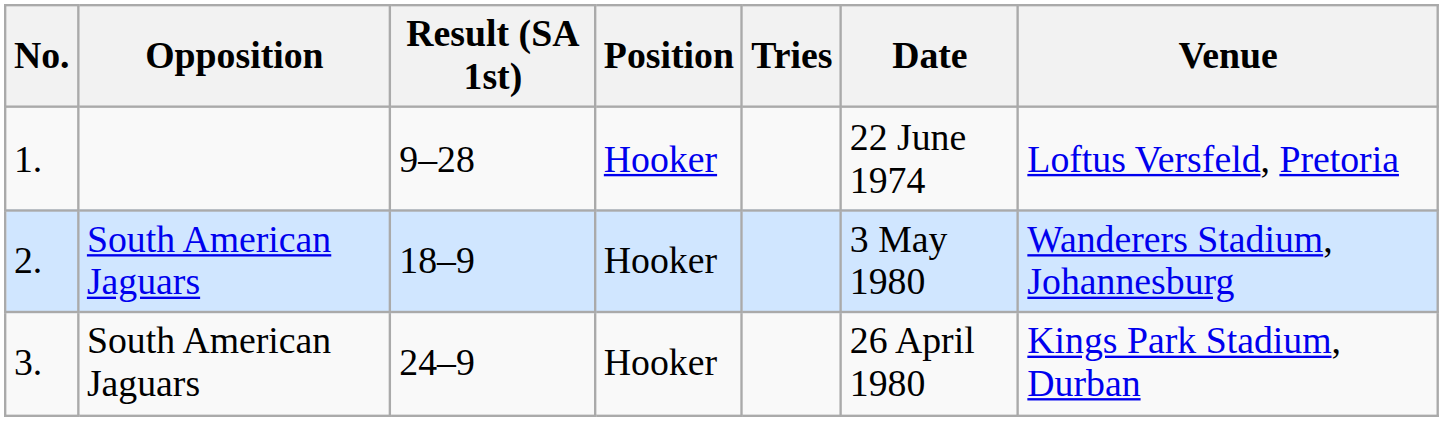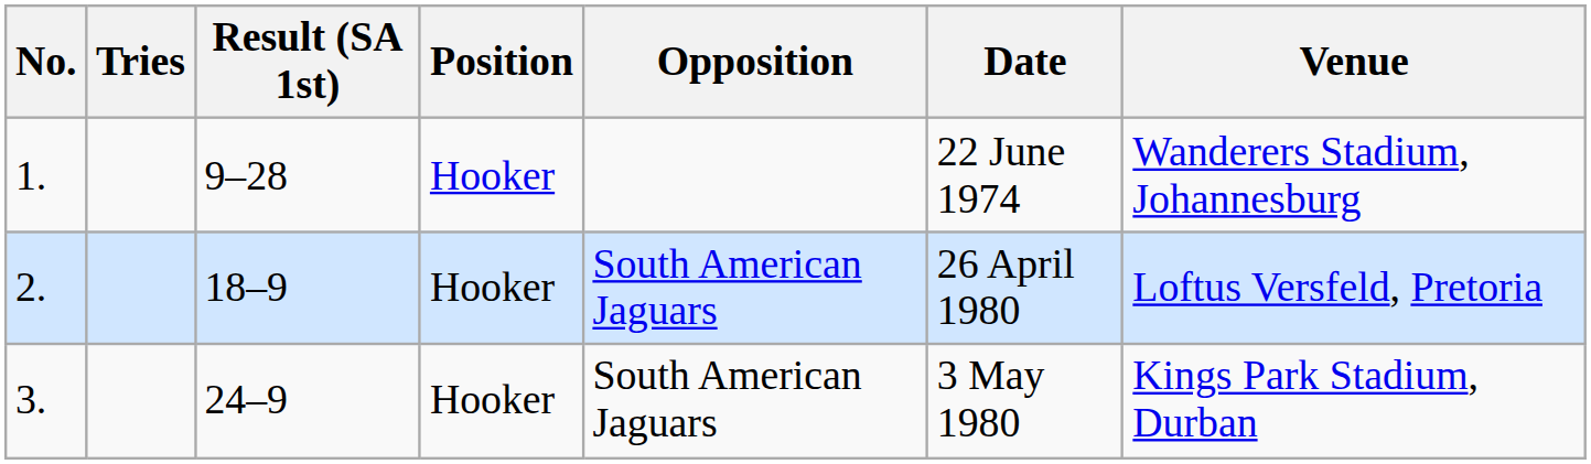columns swapped: Opposition <-> Tries
1. | Venue: Loftus Versfeld, Pretoria -> Wanderers Stadium, Johannesburg
2. | Date: 3 May 1980 -> 26 April 1980
2. | Venue: Wanderers Stadium, Johannesburg -> Loftus Versfeld, Pretoria
3. | Date: 26 April 1980 -> 3 May 1980
